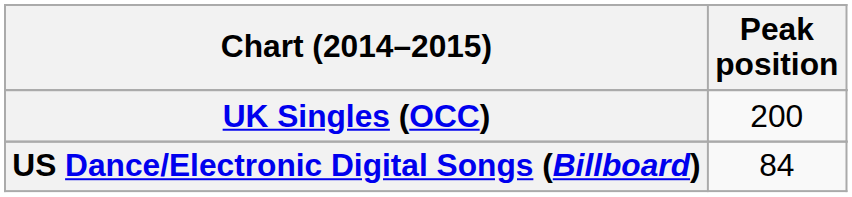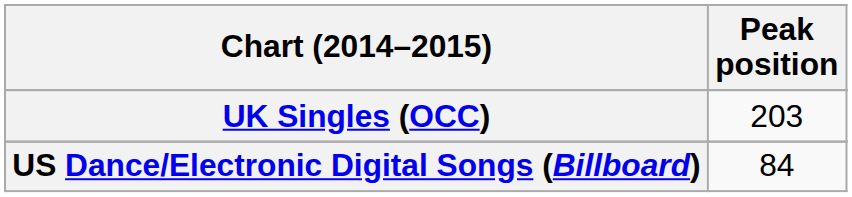UK Singles (OCC) | Peak position: 200 -> 203
